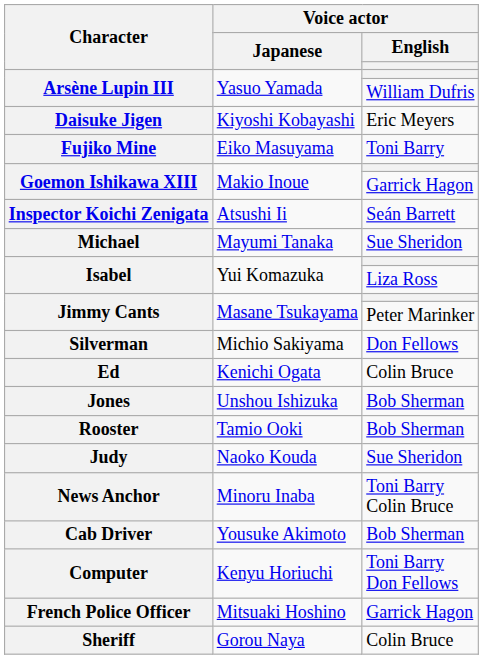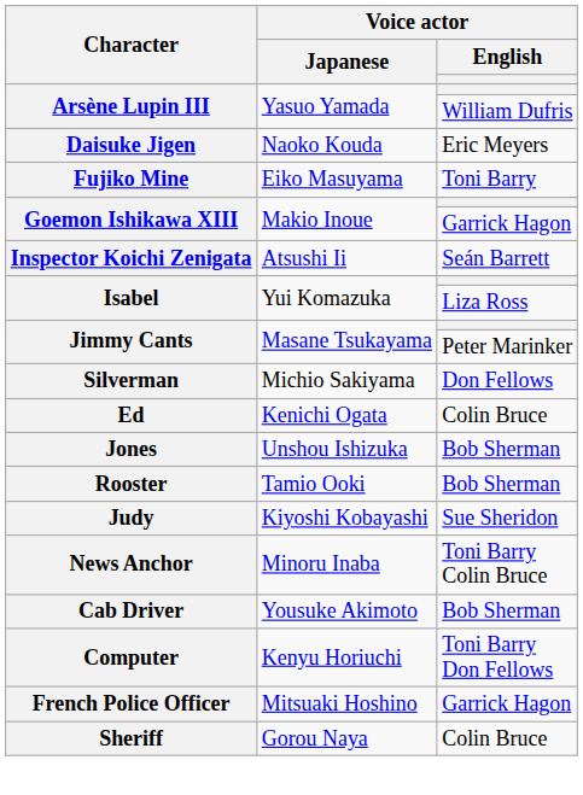Daisuke Jigen | Voice actor / Japanese: Kiyoshi Kobayashi -> Naoko Kouda
- row: Michael | Mayumi Tanaka | Sue Sheridon
Judy | Voice actor / Japanese: Naoko Kouda -> Kiyoshi Kobayashi
